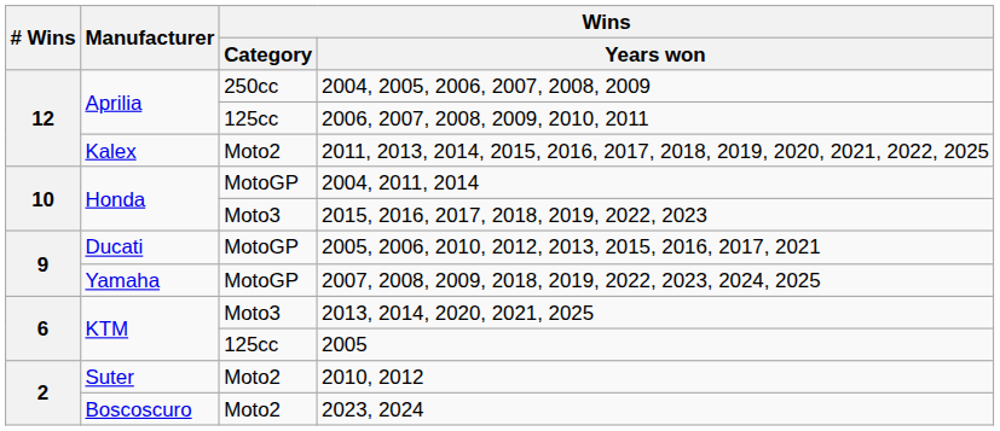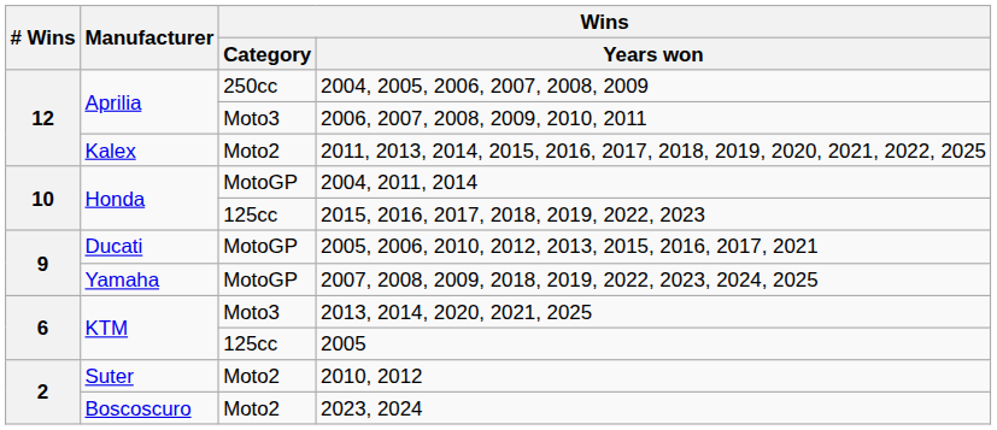2006, 2007, 2008, 2009, 2010, 2011 | Wins / Category: 125cc -> Moto3
2015, 2016, 2017, 2018, 2019, 2022, 2023 | Wins / Category: Moto3 -> 125cc
